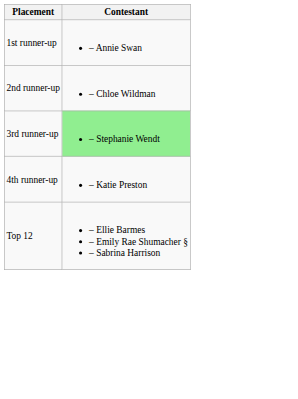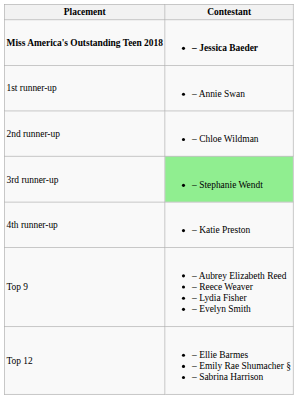+ row: Miss America's Outstanding Teen 2018 | – Jessica Baeder
+ row: Top 9 | – Aubrey Elizabeth Reed – Reece Weaver – Lydia Fisher – Evelyn Smith
